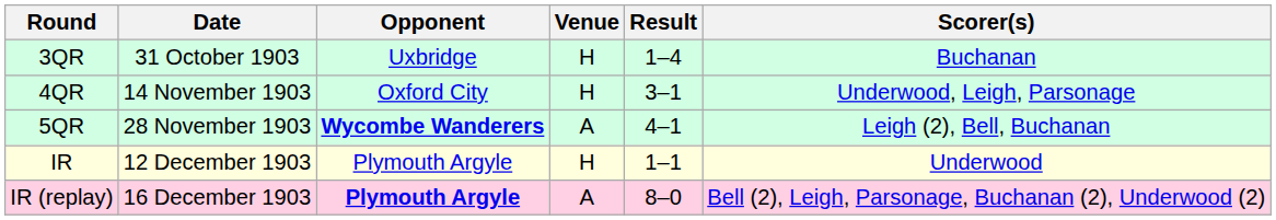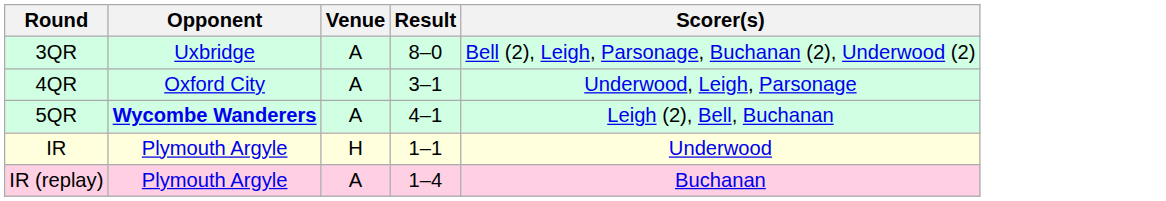- column: Date | 31 October 1903 | 14 November 1903 | 28 November 1903 | 12 December 1903 | 16 December 1903
3QR | Venue: H -> A
3QR | Result: 1–4 -> 8–0
3QR | Scorer(s): Buchanan -> Bell (2), Leigh, Parsonage, Buchanan (2), Underwood (2)
4QR | Venue: H -> A
IR (replay) | Opponent: bold -> normal
IR (replay) | Result: 8–0 -> 1–4
IR (replay) | Scorer(s): Bell (2), Leigh, Parsonage, Buchanan (2), Underwood (2) -> Buchanan
